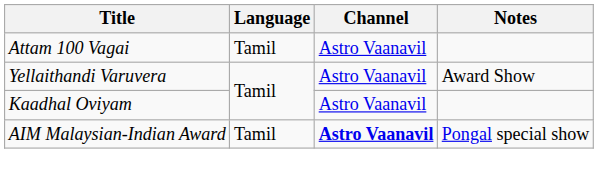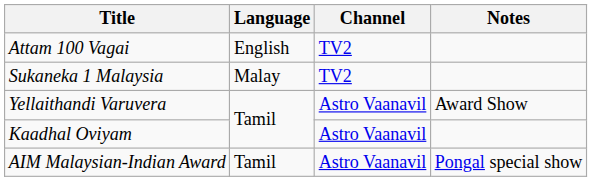Attam 100 Vagai | Language: Tamil -> English
Attam 100 Vagai | Channel: Astro Vaanavil -> TV2
+ row: Sukaneka 1 Malaysia | Malay | TV2
AIM Malaysian-Indian Award | Channel: bold -> normal
